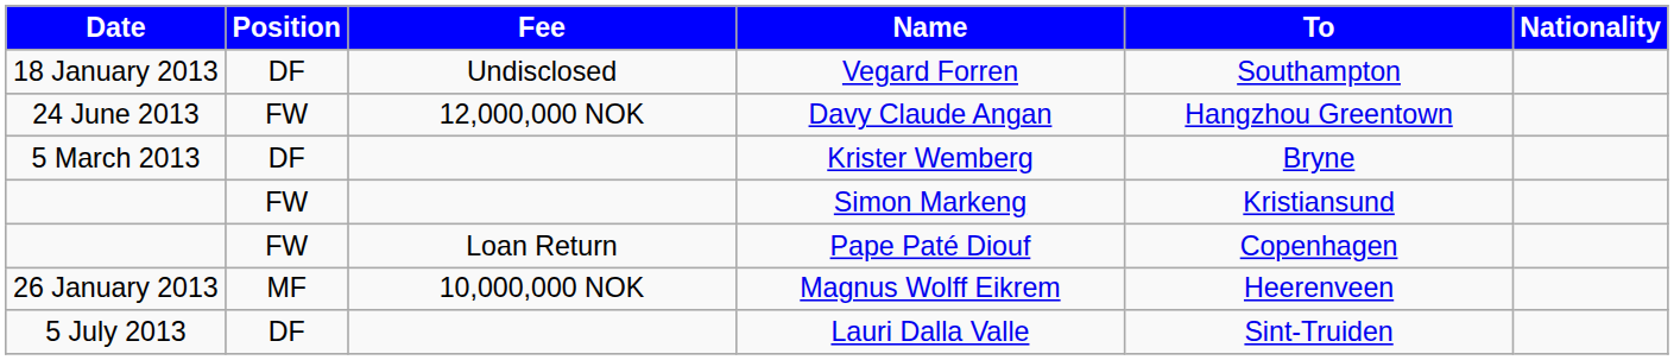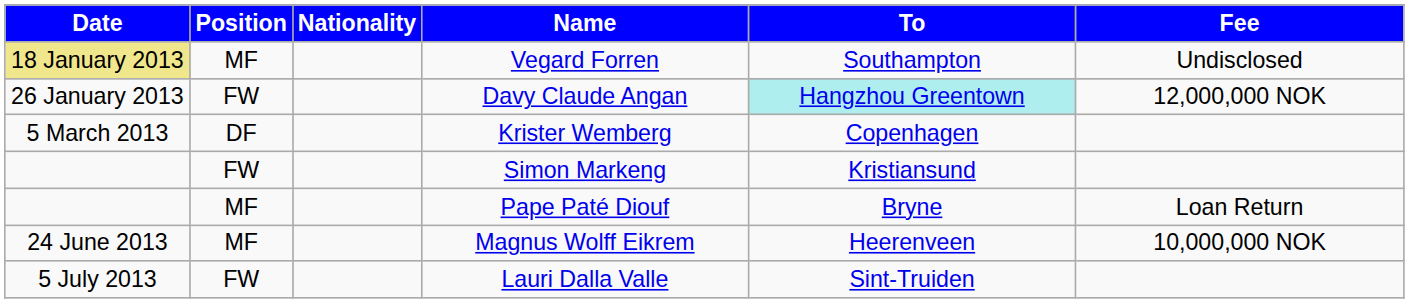columns swapped: Nationality <-> Fee
Vegard Forren | Date: no background -> khaki background
Vegard Forren | Position: DF -> MF
Davy Claude Angan | Date: 24 June 2013 -> 26 January 2013
Davy Claude Angan | To: no background -> paleturquoise background
Krister Wemberg | To: Bryne -> Copenhagen
Pape Paté Diouf | Position: FW -> MF
Pape Paté Diouf | To: Copenhagen -> Bryne
Magnus Wolff Eikrem | Date: 26 January 2013 -> 24 June 2013
Lauri Dalla Valle | Position: DF -> FW
